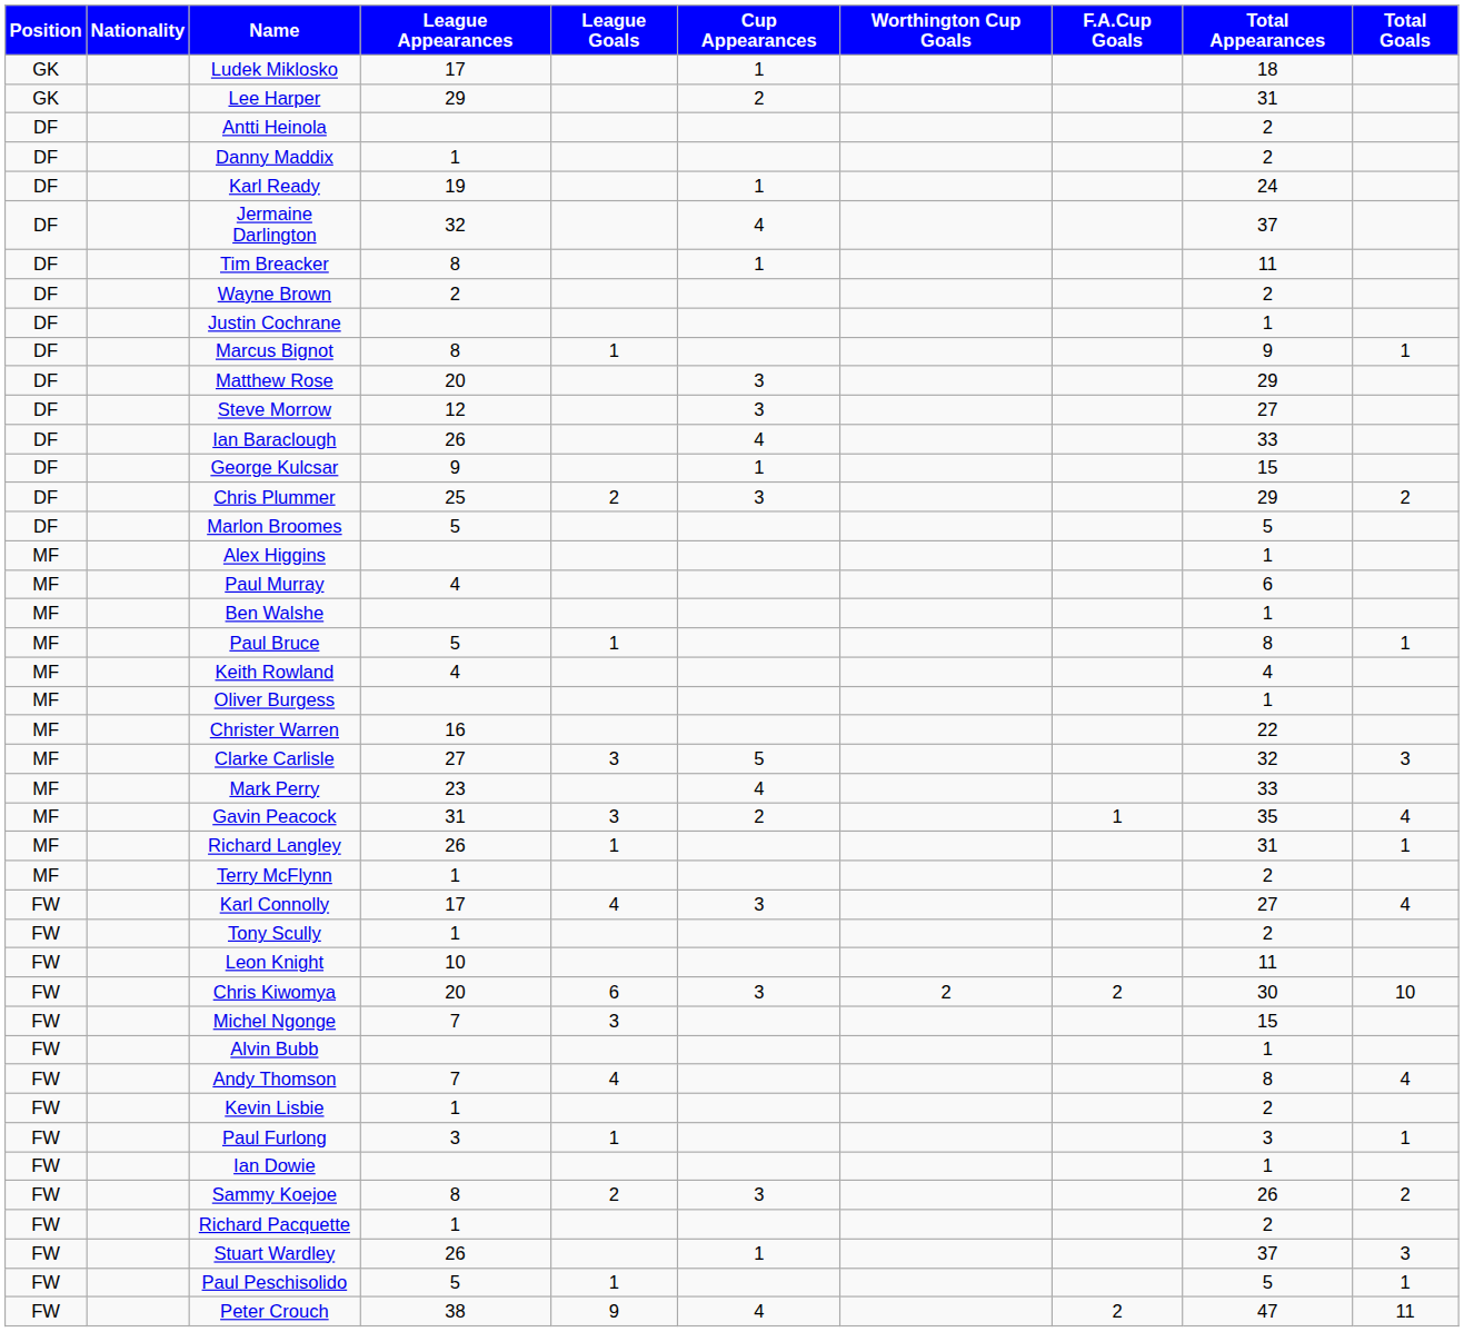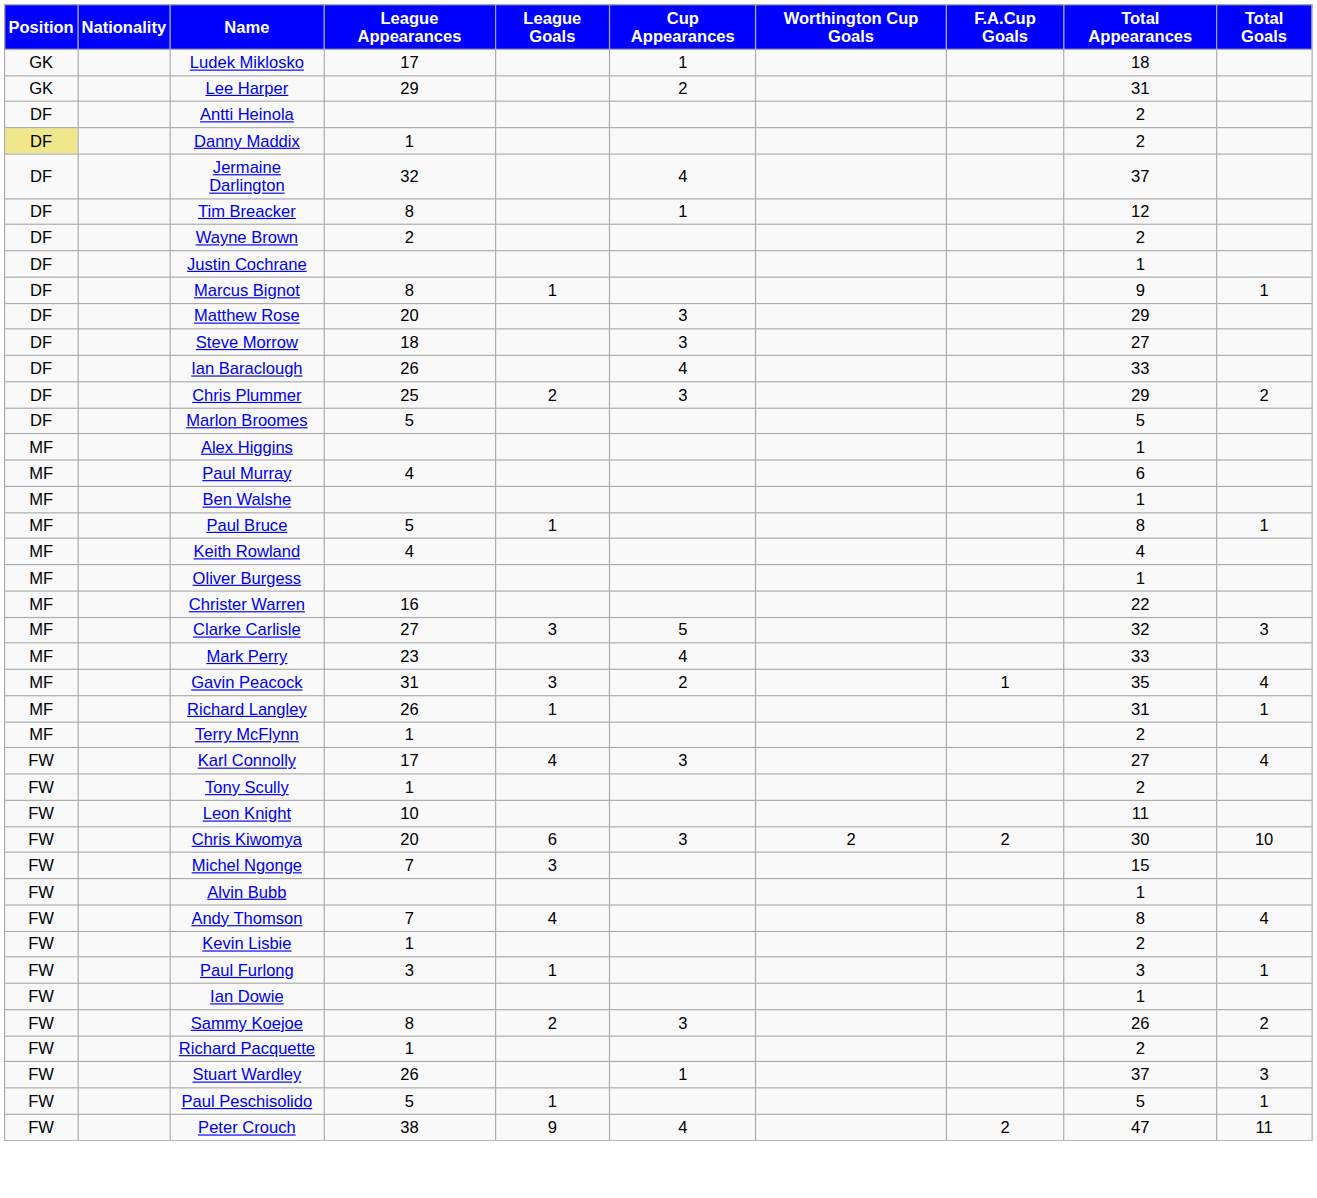Danny Maddix | Position: no background -> khaki background
- row: DF | Karl Ready | 19 | 1 | 24
Tim Breacker | Total Appearances: 11 -> 12
Steve Morrow | League Appearances: 12 -> 18
- row: DF | George Kulcsar | 9 | 1 | 15
